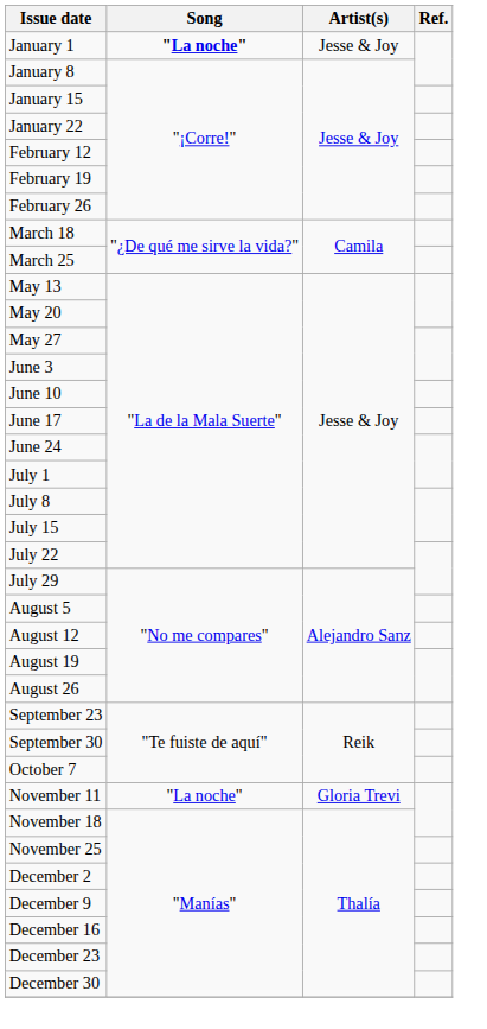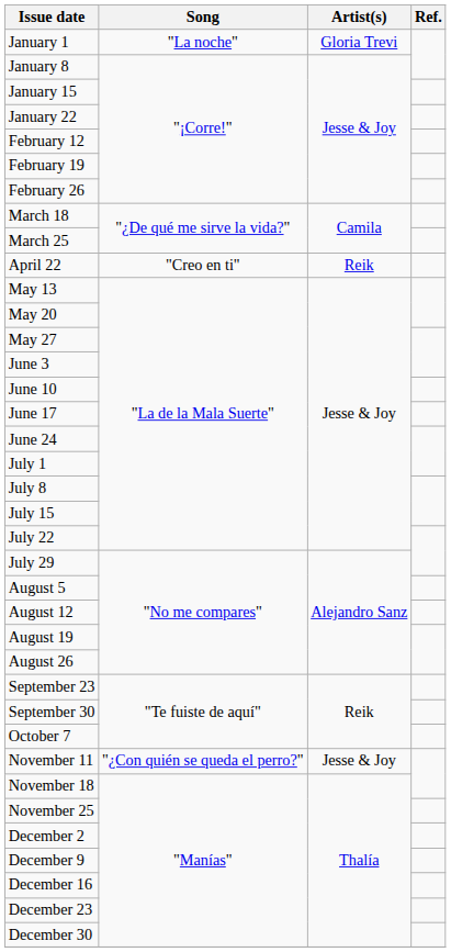January 1 | Song: bold -> normal
January 1 | Artist(s): Jesse & Joy -> Gloria Trevi
+ row: April 22 | "Creo en ti" | Reik
November 11 | Song: "La noche" -> "¿Con quién se queda el perro?"
November 11 | Artist(s): Gloria Trevi -> Jesse & Joy
